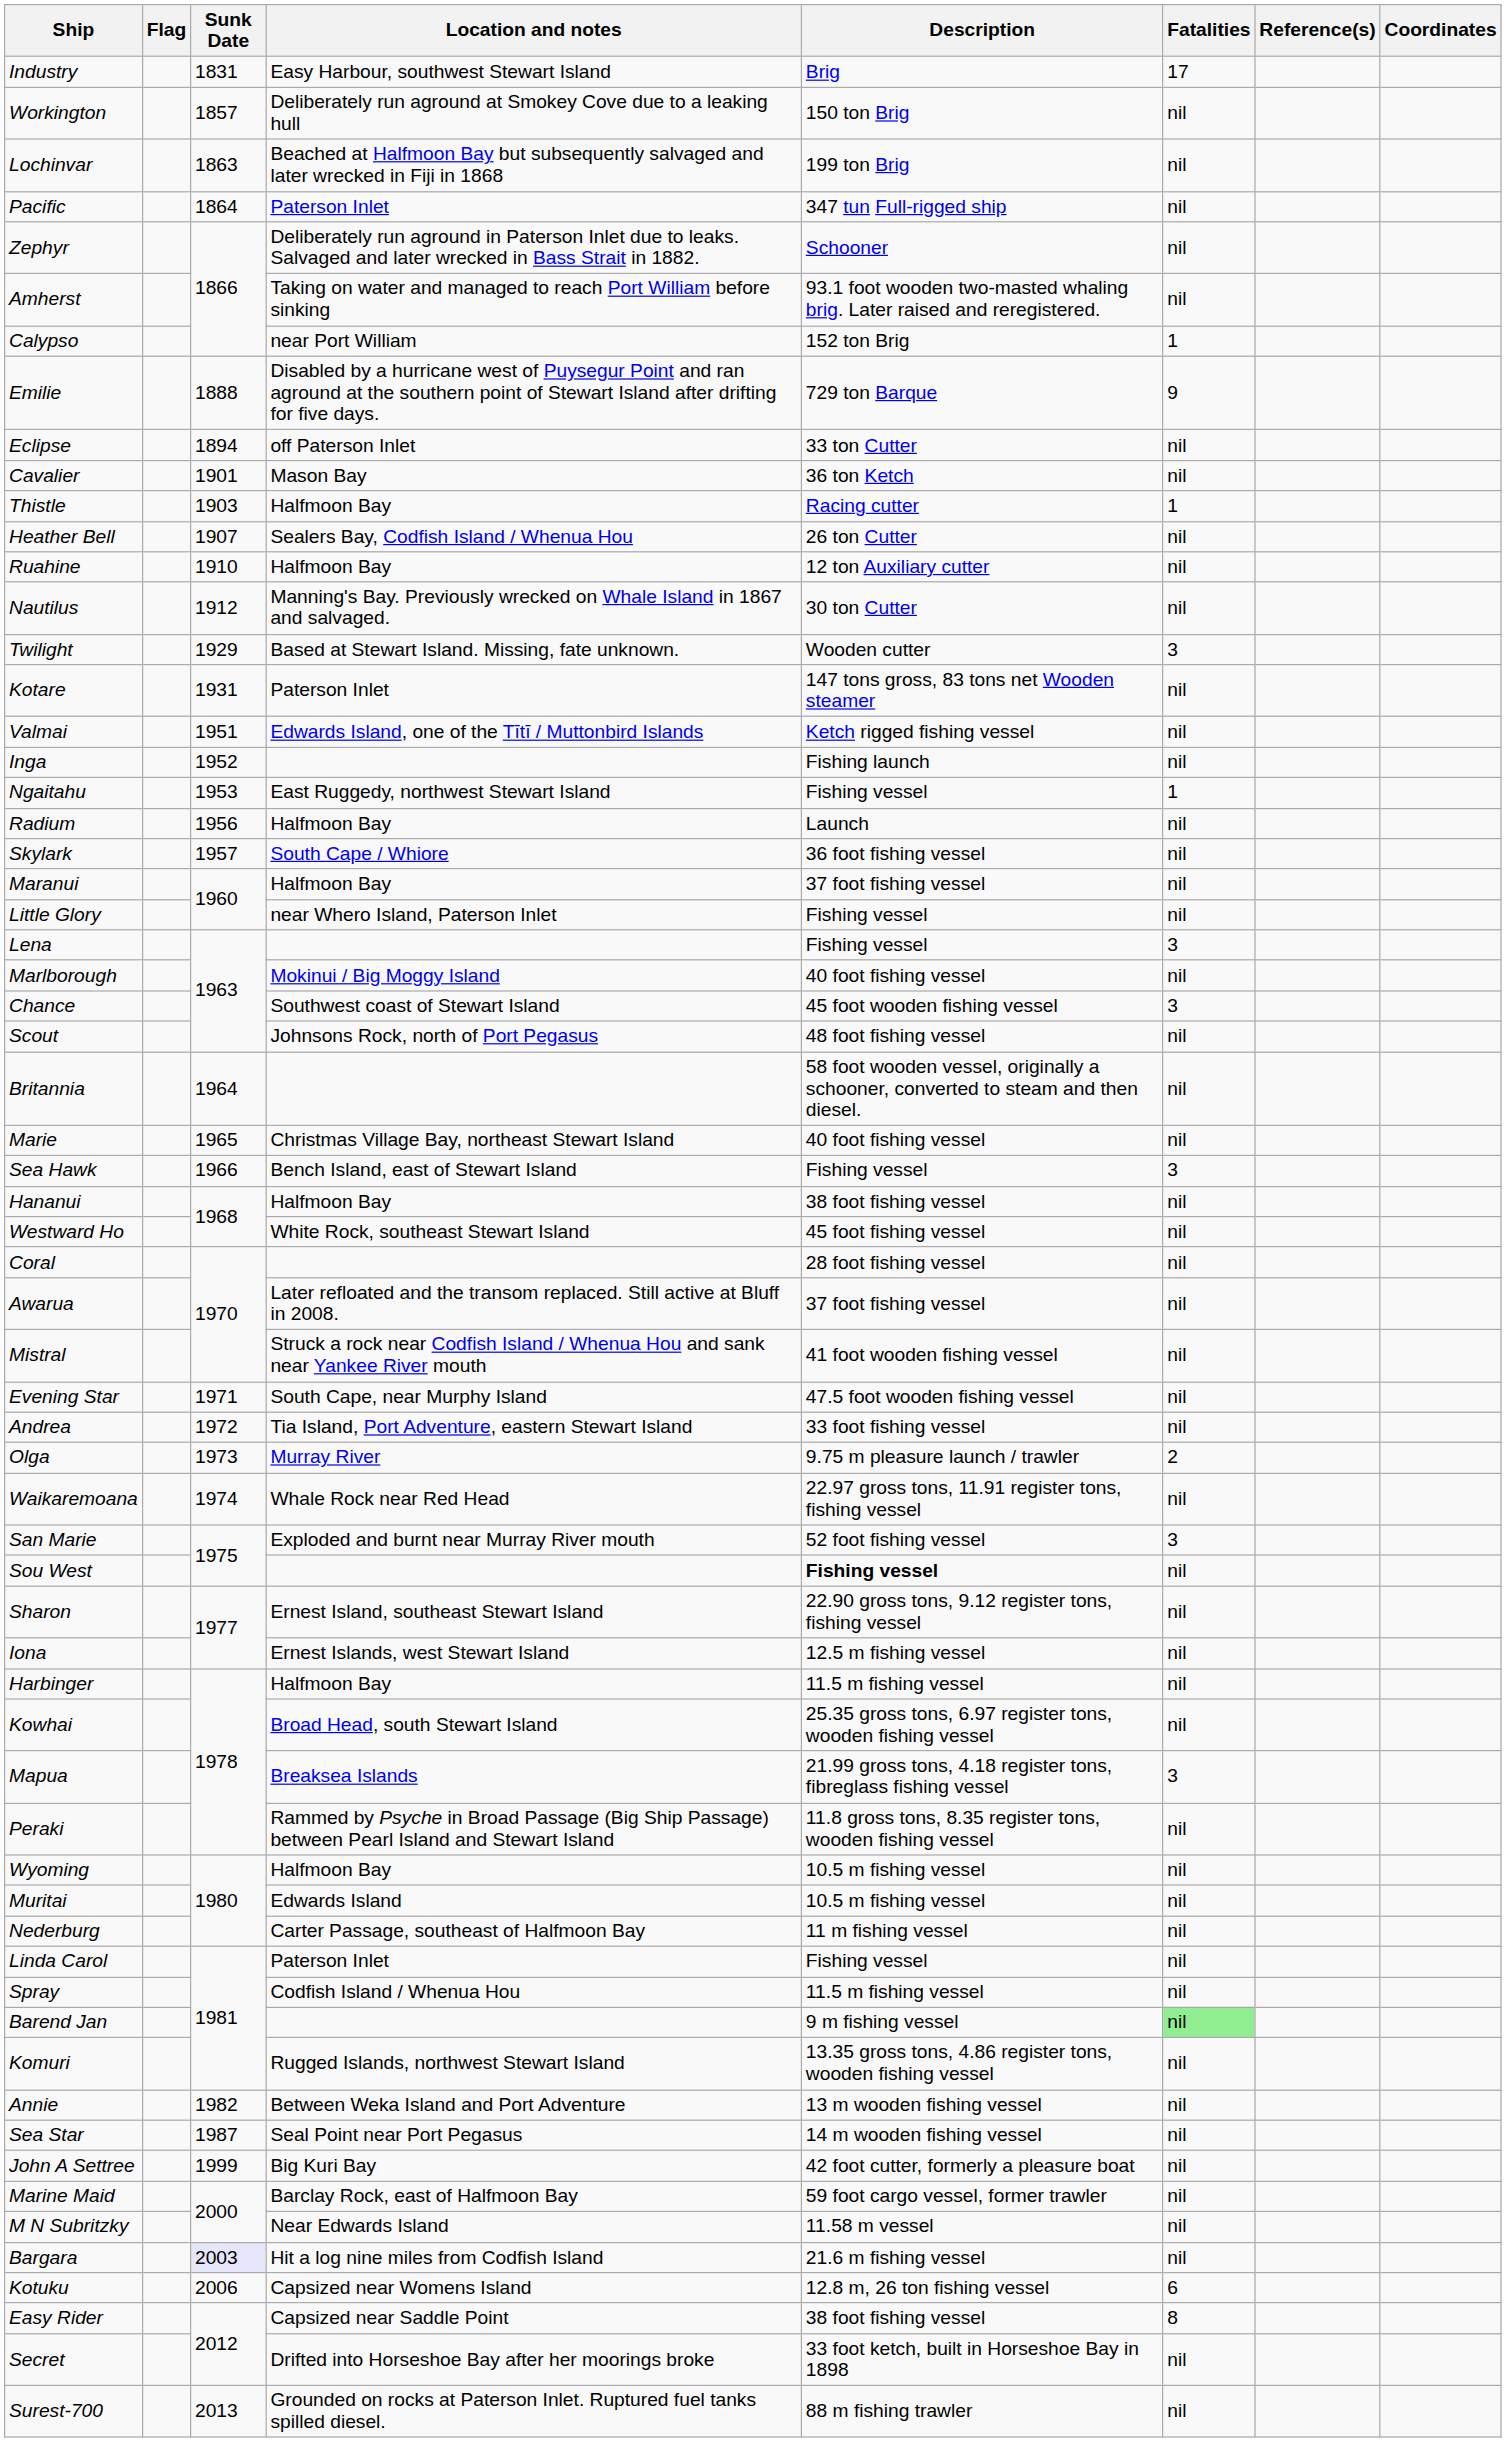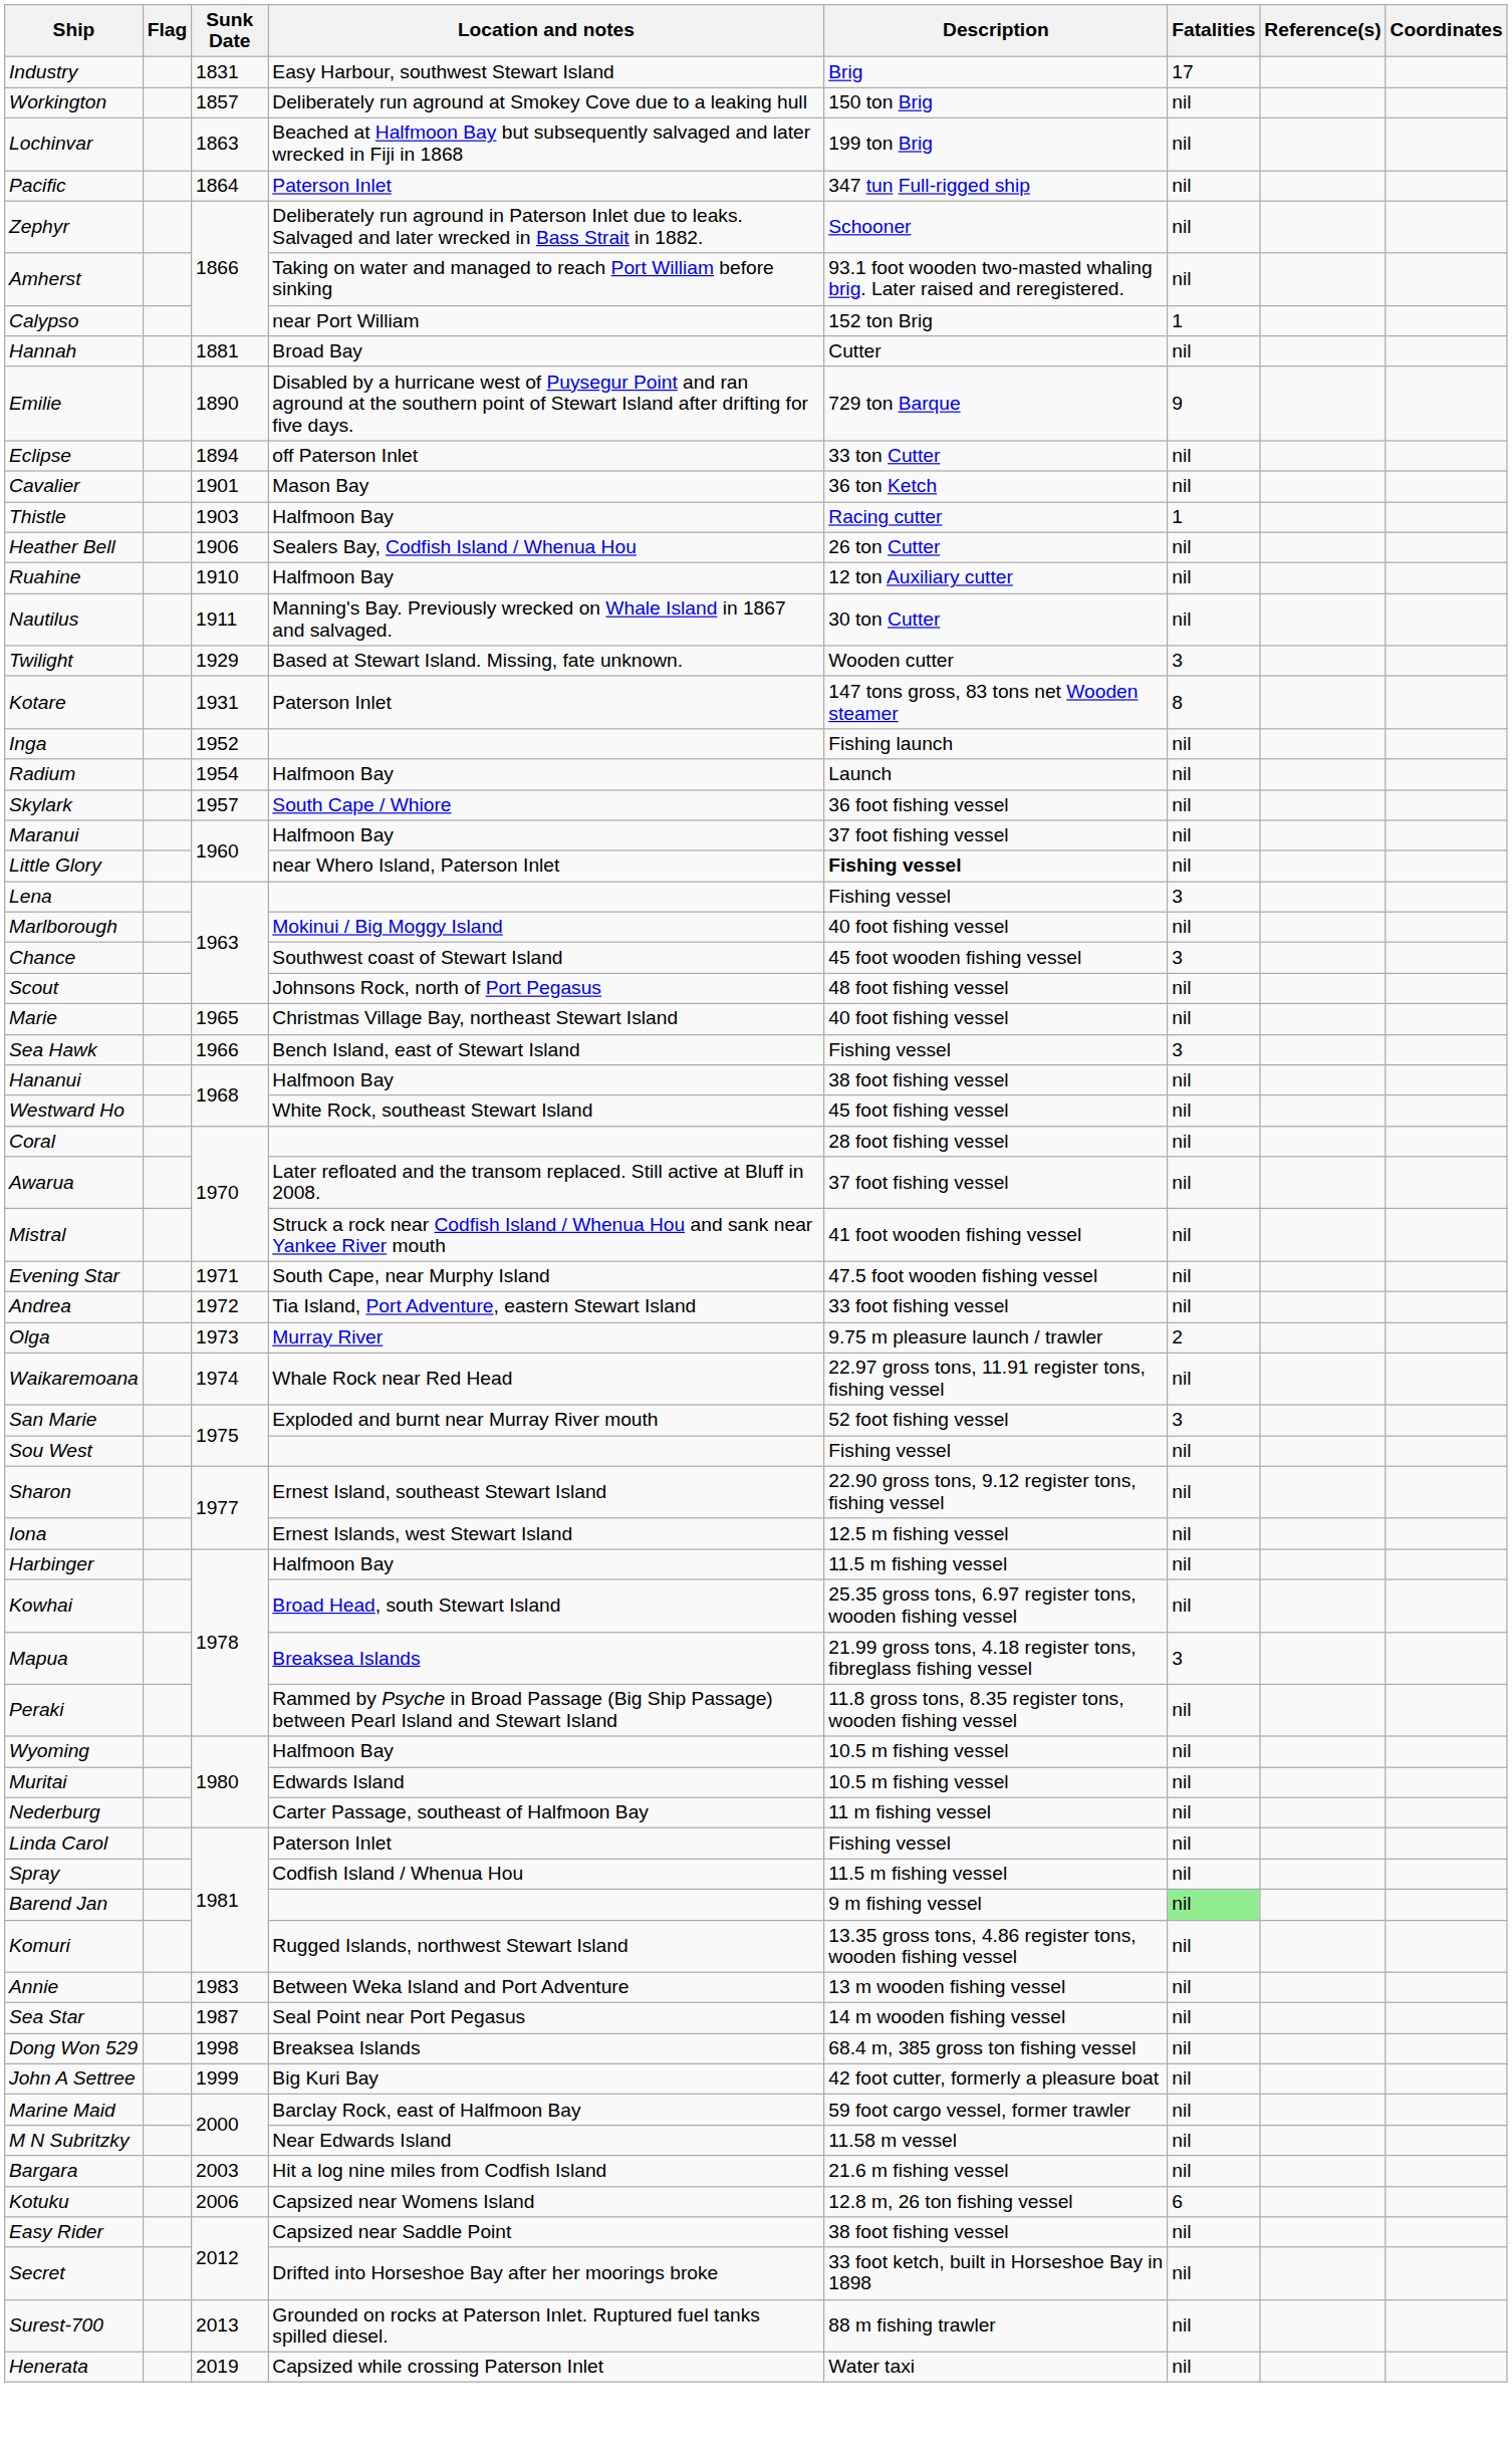+ row: Hannah | 1881 | Broad Bay | Cutter | nil
Emilie | Sunk Date: 1888 -> 1890
Heather Bell | Sunk Date: 1907 -> 1906
Nautilus | Sunk Date: 1912 -> 1911
Kotare | Fatalities: nil -> 8
- row: Valmai | 1951 | Edwards Island, one of the Tītī / Muttonbird Islands | Ketch rigged fishing vessel | nil
- row: Ngaitahu | 1953 | East Ruggedy, northwest Stewart Island | Fishing vessel | 1
Radium | Sunk Date: 1956 -> 1954
Little Glory | Description: normal -> bold
- row: Britannia | 1964 | 58 foot wooden vessel, originally a schooner, converted to steam and then diesel. | nil
Sou West | Description: bold -> normal
Annie | Sunk Date: 1982 -> 1983
+ row: Dong Won 529 | 1998 | Breaksea Islands | 68.4 m, 385 gross ton fishing vessel | nil
Bargara | Sunk Date: lavender background -> no background
Easy Rider | Fatalities: 8 -> nil
+ row: Henerata | 2019 | Capsized while crossing Paterson Inlet | Water taxi | nil
